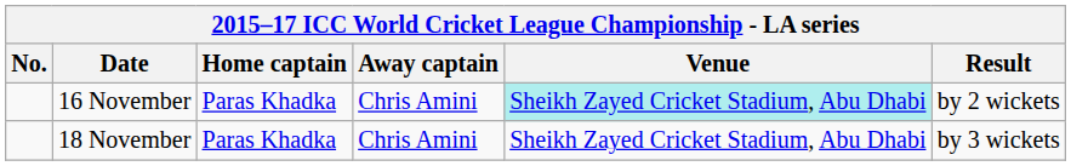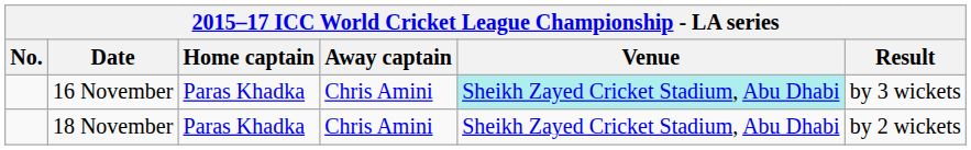16 November | Result: by 2 wickets -> by 3 wickets
18 November | Result: by 3 wickets -> by 2 wickets
